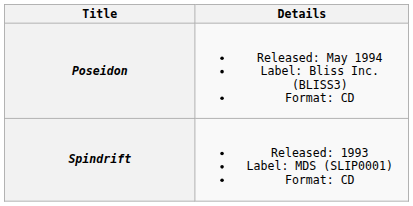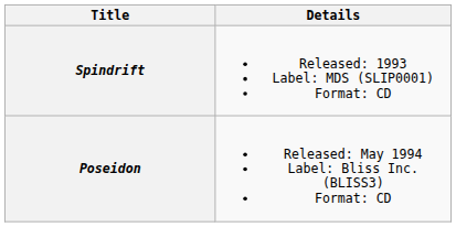rows swapped: Spindrift <-> Poseidon
